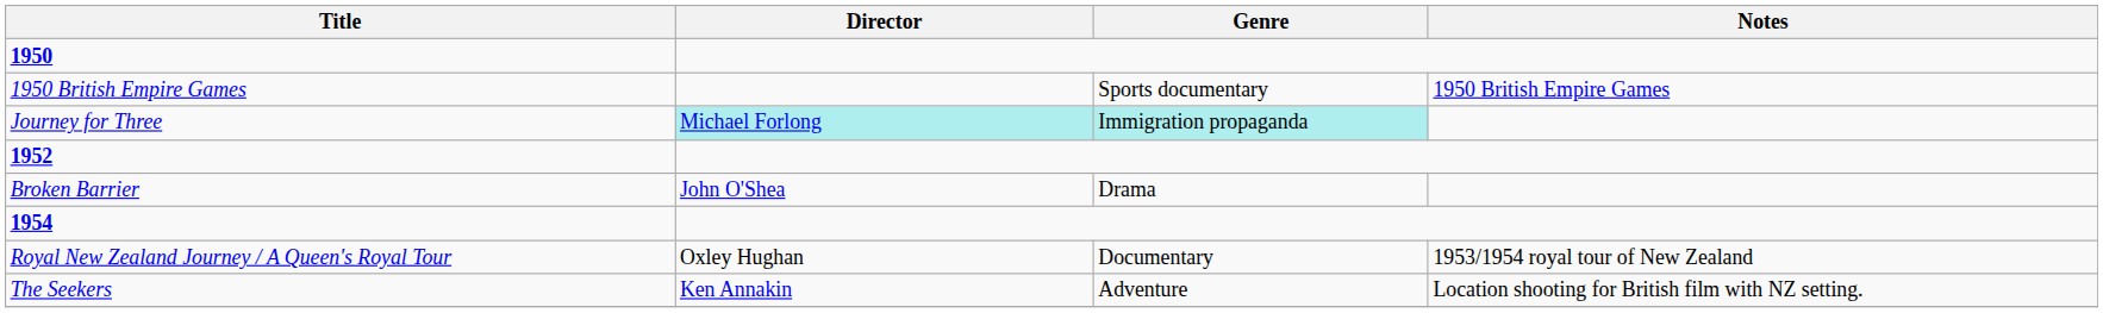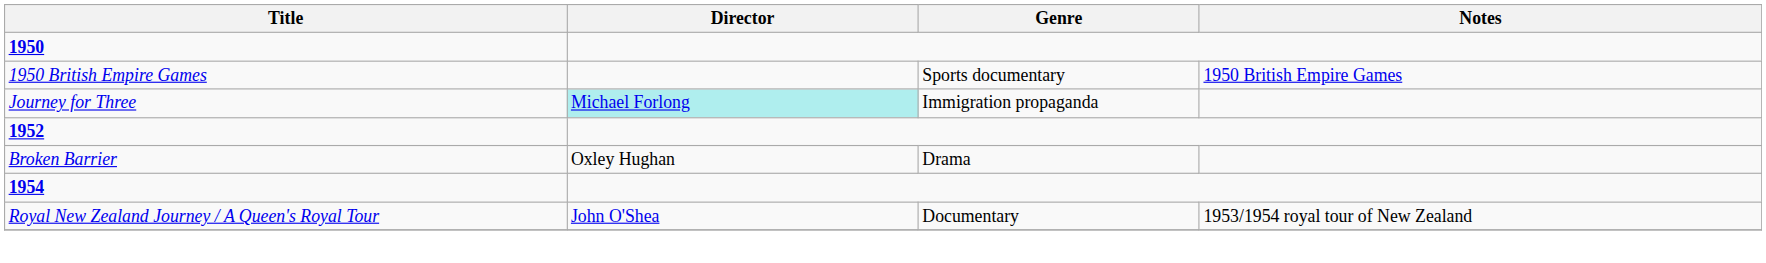Journey for Three | Genre: paleturquoise background -> no background
Broken Barrier | Director: John O'Shea -> Oxley Hughan
Royal New Zealand Journey / A Queen's Royal Tour | Director: Oxley Hughan -> John O'Shea
- row: The Seekers | Ken Annakin | Adventure | Location shooting for British film with NZ setting.
